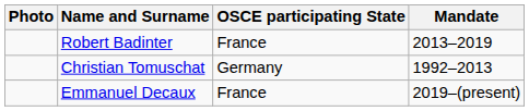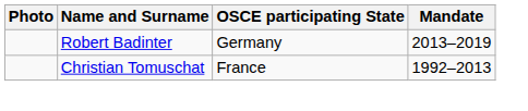Robert Badinter | OSCE participating State: France -> Germany
Christian Tomuschat | OSCE participating State: Germany -> France
- row: Emmanuel Decaux | France | 2019–(present)
